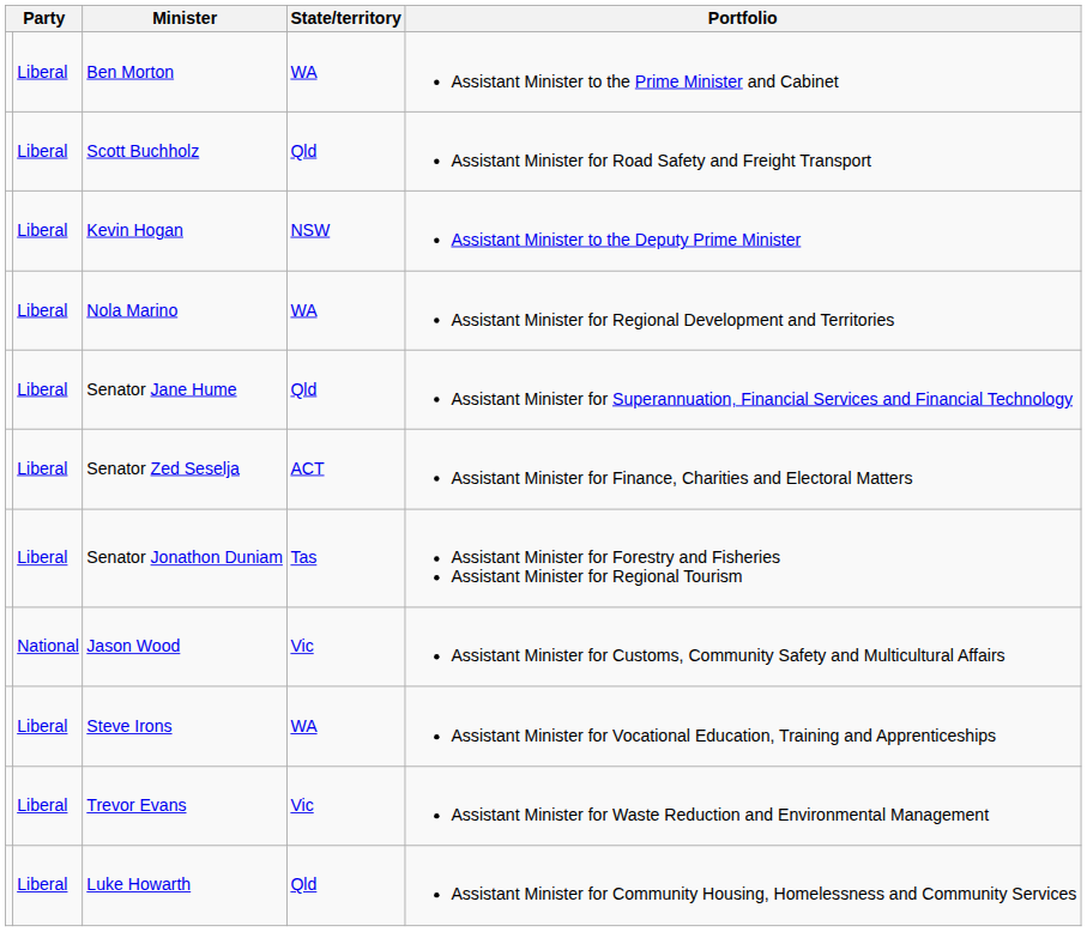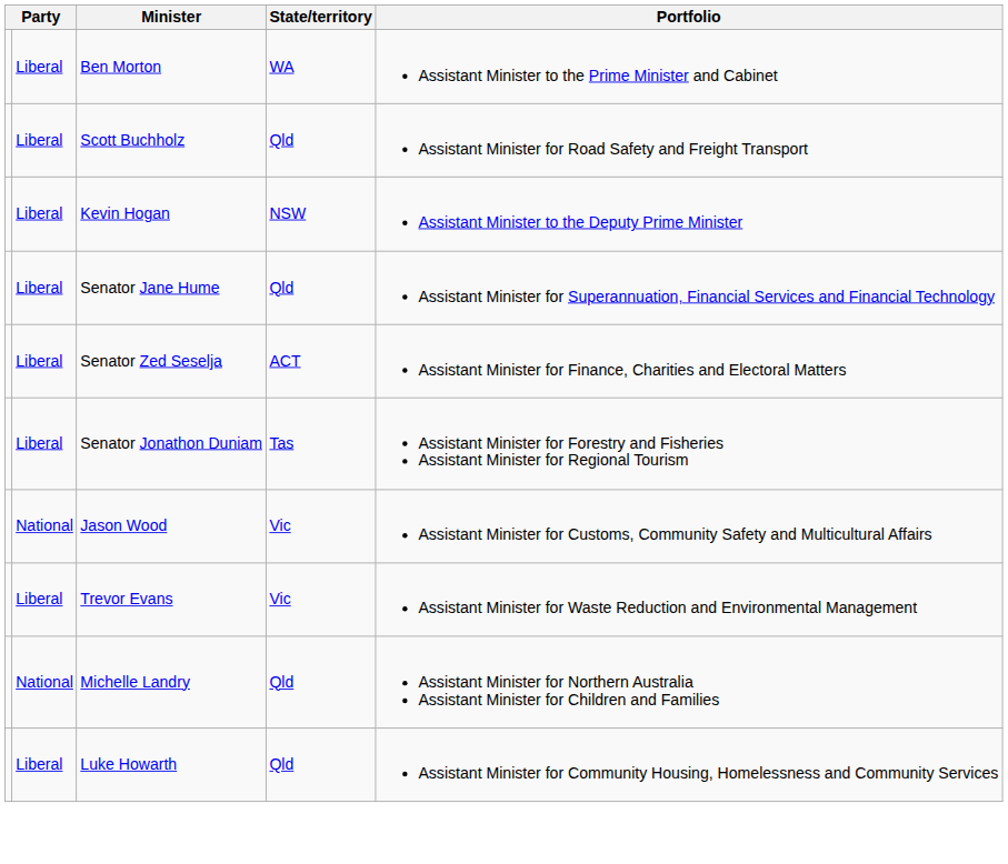- row: Liberal | Nola Marino | WA | Assistant Minister for Regional Development and Territories
- row: Liberal | Steve Irons | WA | Assistant Minister for Vocational Education, Training and Apprenticeships
+ row: National | Michelle Landry | Qld | Assistant Minister for Northern Australia Assistant Minister for Children and Families
